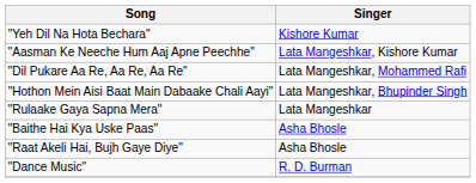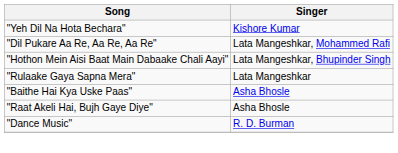- row: "Aasman Ke Neeche Hum Aaj Apne Peechhe" | Lata Mangeshkar, Kishore Kumar
